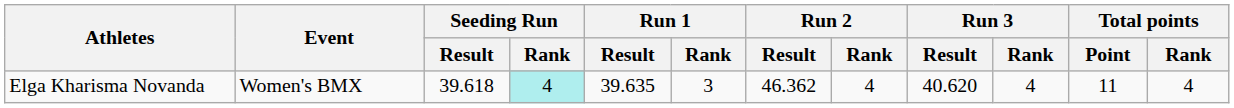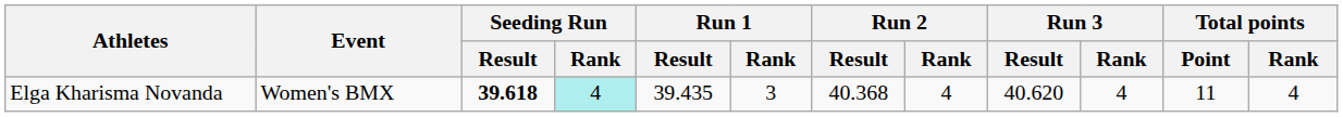Elga Kharisma Novanda | Seeding Run / Result: normal -> bold
Elga Kharisma Novanda | Run 1 / Result: 39.635 -> 39.435
Elga Kharisma Novanda | Run 2 / Result: 46.362 -> 40.368
